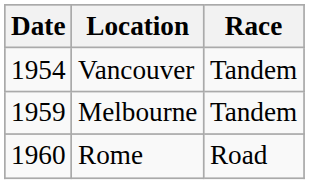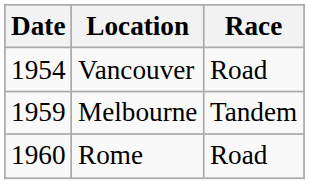Vancouver | Race: Tandem -> Road
